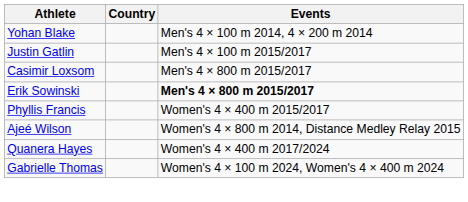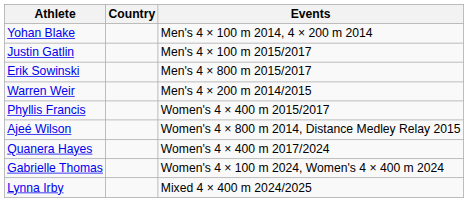- row: Casimir Loxsom | Men's 4 × 800 m 2015/2017
Erik Sowinski | Events: bold -> normal
+ row: Warren Weir | Men's 4 × 200 m 2014/2015
+ row: Lynna Irby | Mixed 4 × 400 m 2024/2025
